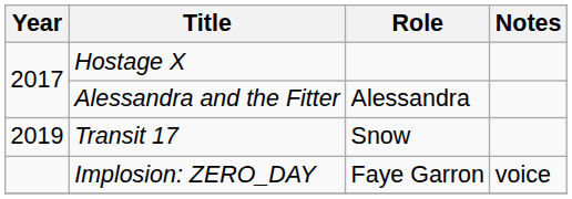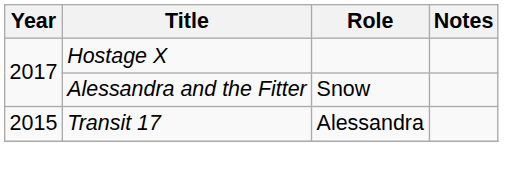Alessandra and the Fitter | Role: Alessandra -> Snow
Transit 17 | Year: 2019 -> 2015
Transit 17 | Role: Snow -> Alessandra
- row: Implosion: ZERO_DAY | Faye Garron | voice
